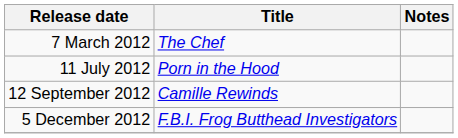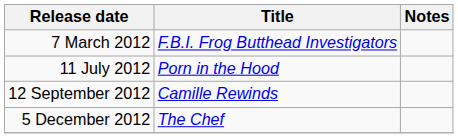7 March 2012 | Title: The Chef -> F.B.I. Frog Butthead Investigators
5 December 2012 | Title: F.B.I. Frog Butthead Investigators -> The Chef
